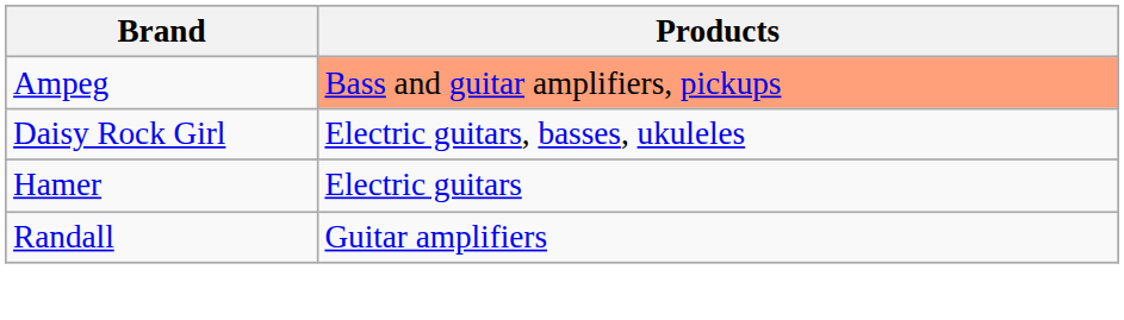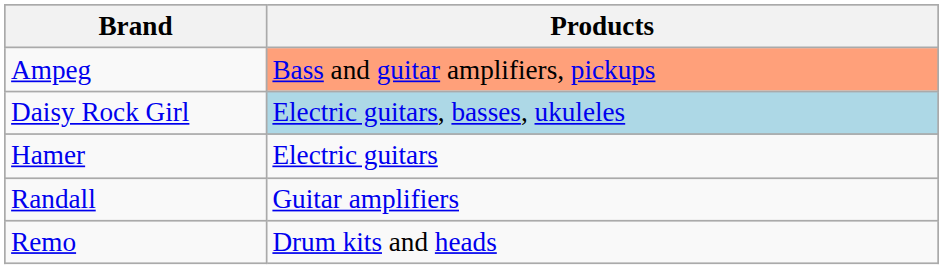Daisy Rock Girl | Products: no background -> lightblue background
+ row: Remo | Drum kits and heads
